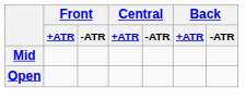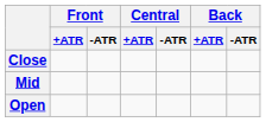+ row: Close
